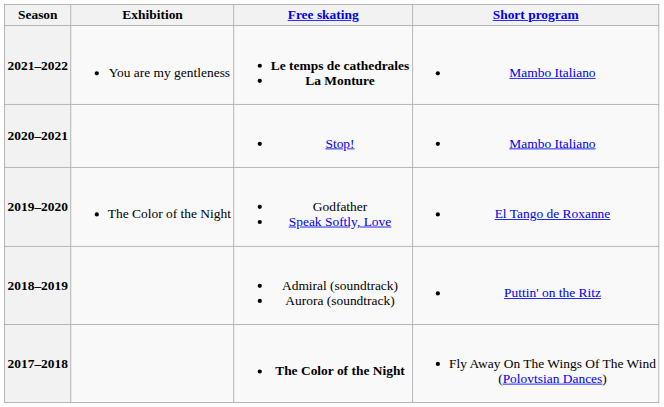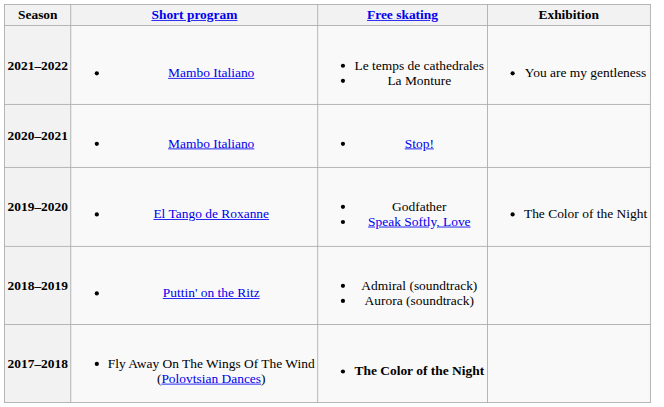columns swapped: Short program <-> Exhibition
2021–2022 | Free skating: bold -> normal
